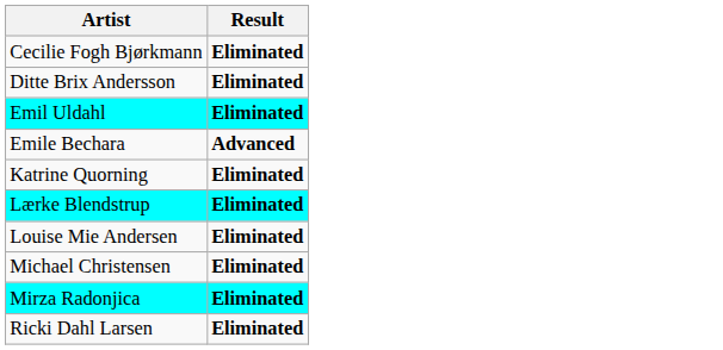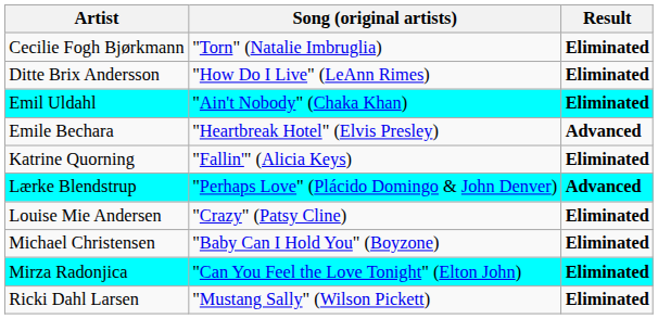+ column: Song (original artists) | "Torn" (Natalie Imbruglia) | "How Do I Live" (LeAnn Rimes) | "Ain't Nobody" (Chaka Khan) | "Heartbreak Hotel" (Elvis Presley) | "Fallin'" (Alicia Keys) | "Perhaps Love" (Plácido Domingo & John Denver) | "Crazy" (Patsy Cline) | "Baby Can I Hold You" (Boyzone) | "Can You Feel the Love Tonight" (Elton John) | "Mustang Sally" (Wilson Pickett)
Lærke Blendstrup | Result: Eliminated -> Advanced
